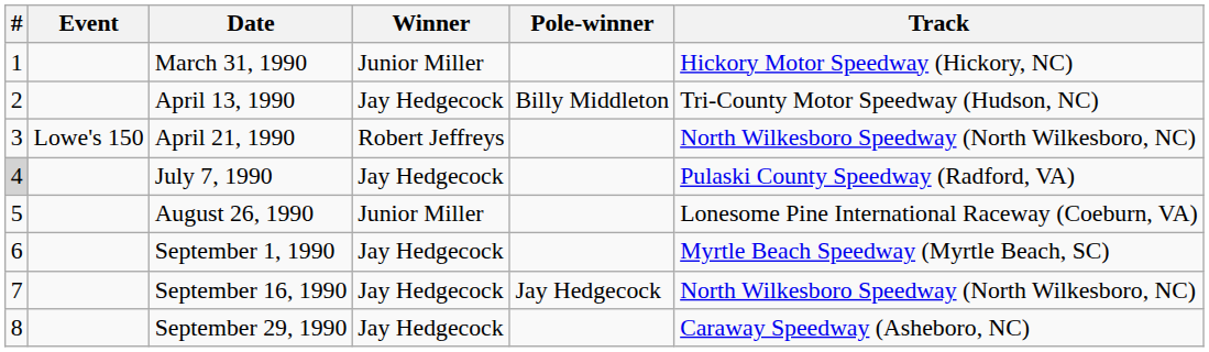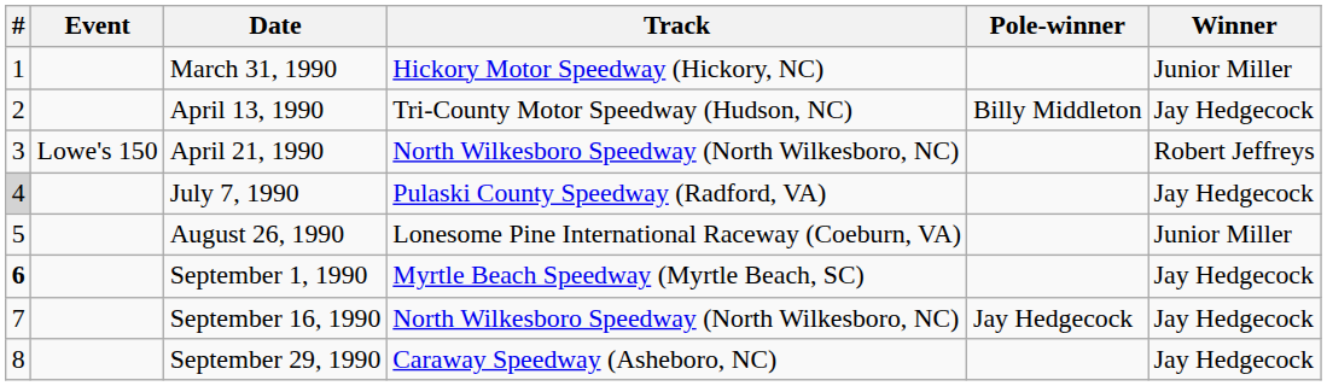columns swapped: Track <-> Winner
September 1, 1990 | #: normal -> bold
